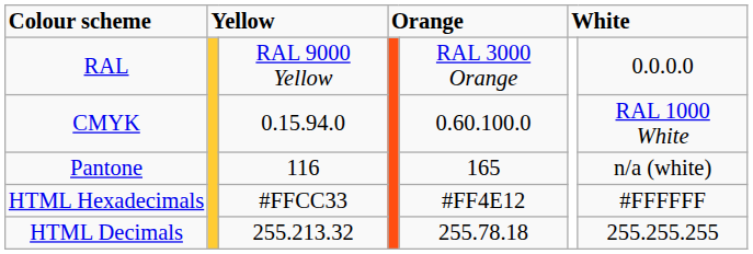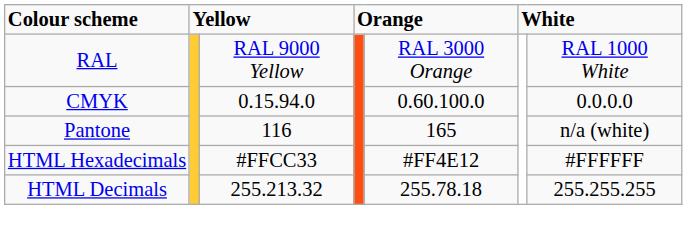RAL | column 7: 0.0.0.0 -> RAL 1000 White
CMYK | column 7: RAL 1000 White -> 0.0.0.0
